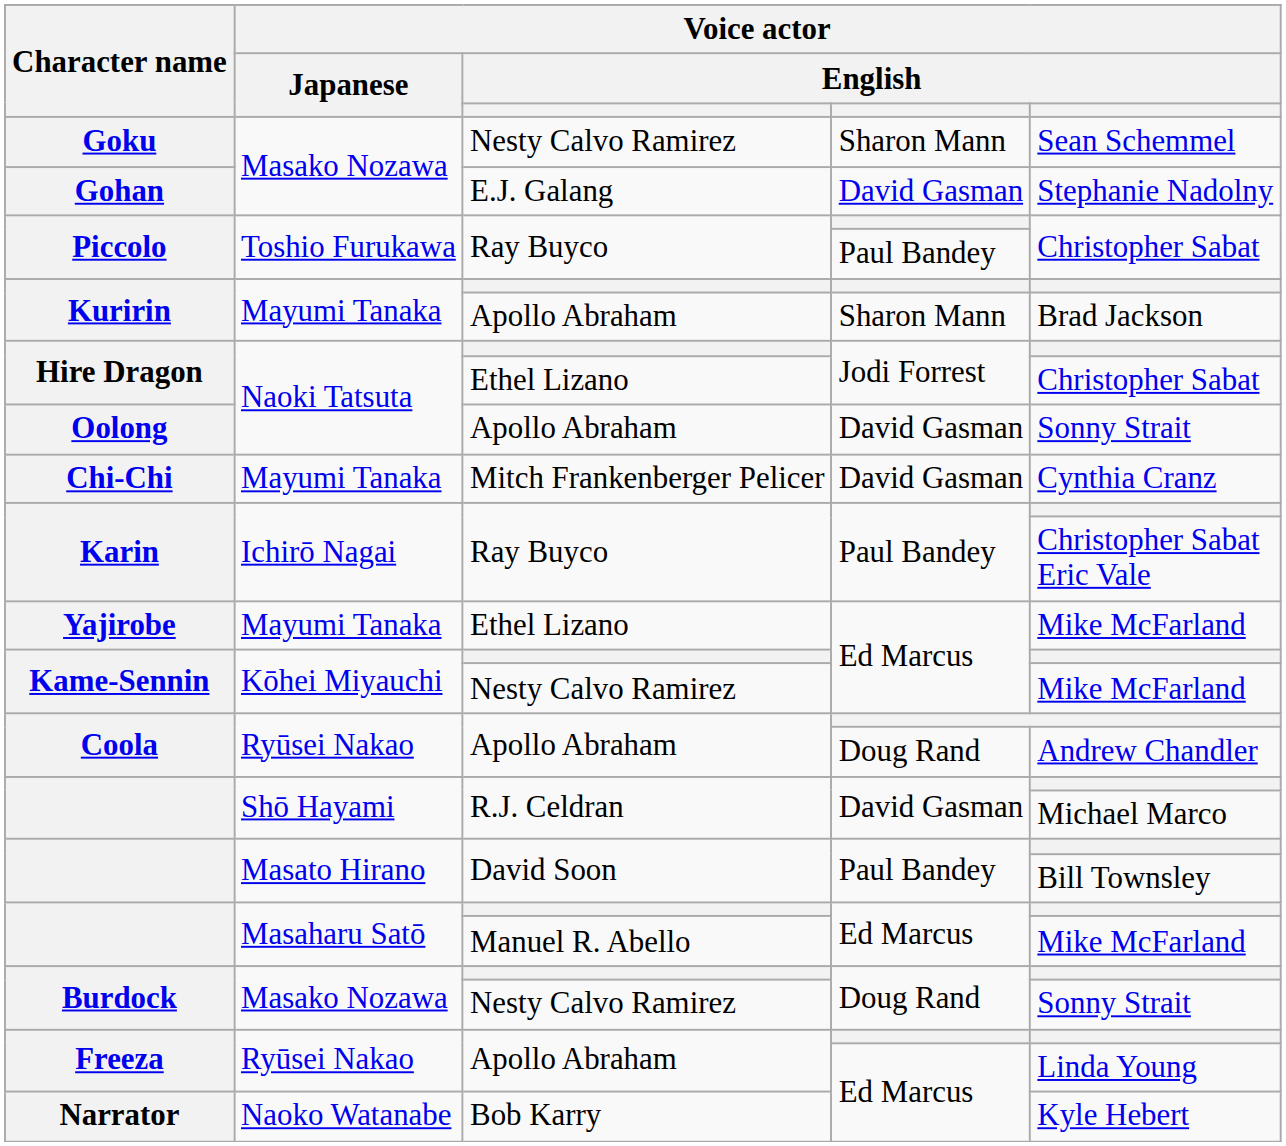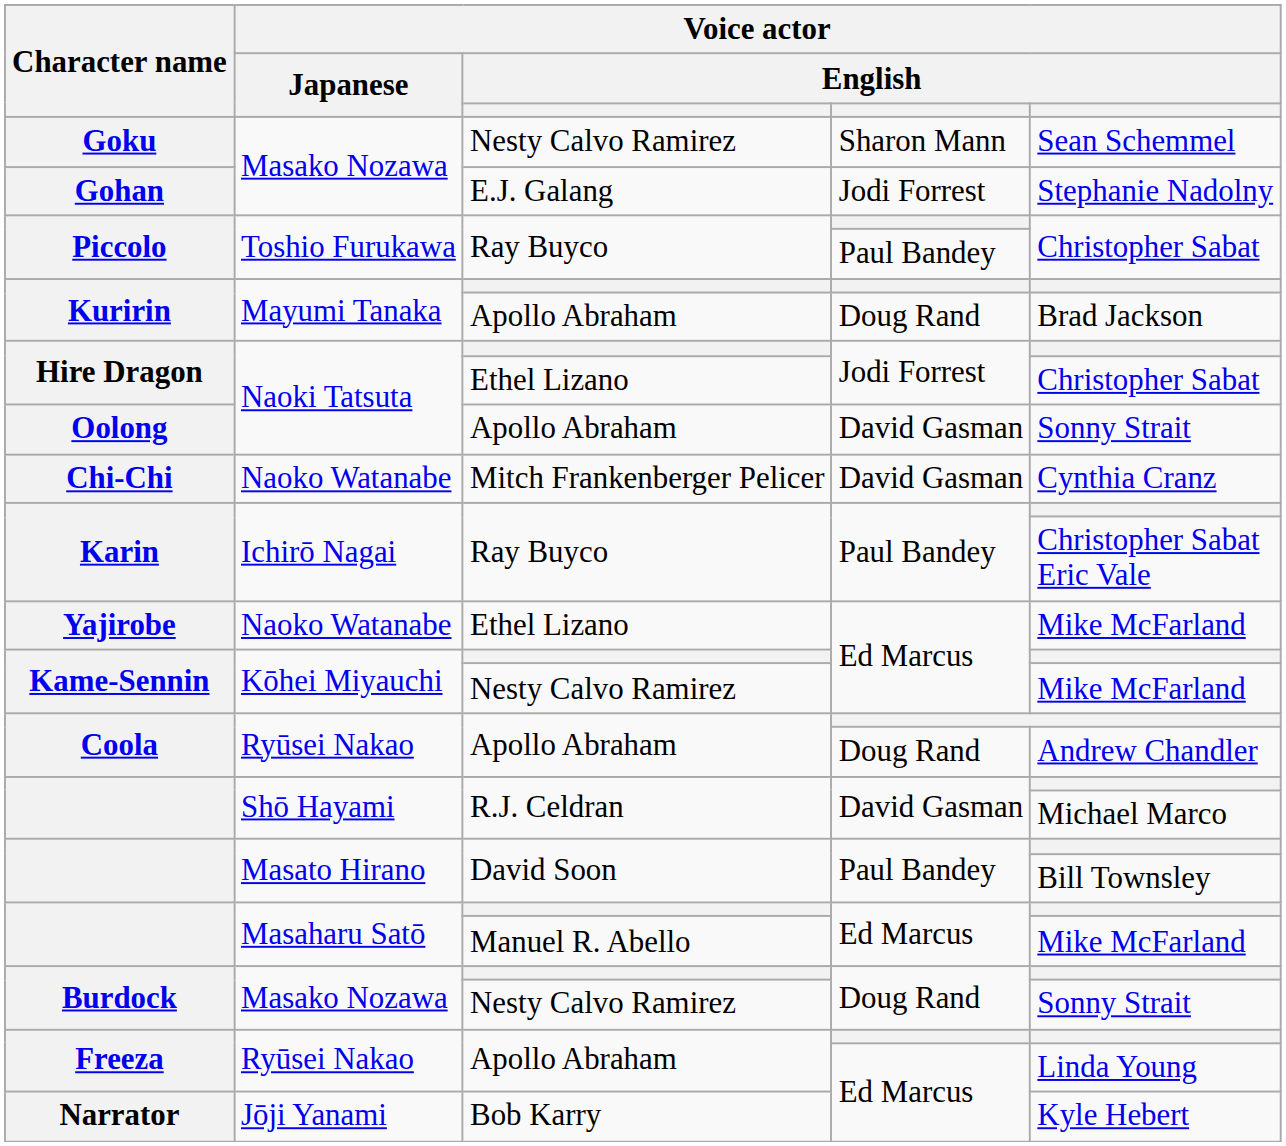Gohan | column 4: David Gasman -> Jodi Forrest
Kuririn / Apollo Abraham | column 4: Sharon Mann -> Doug Rand
Chi-Chi | Voice actor / Japanese: Mayumi Tanaka -> Naoko Watanabe
Yajirobe | Voice actor / Japanese: Mayumi Tanaka -> Naoko Watanabe
Narrator | Voice actor / Japanese: Naoko Watanabe -> Jōji Yanami
